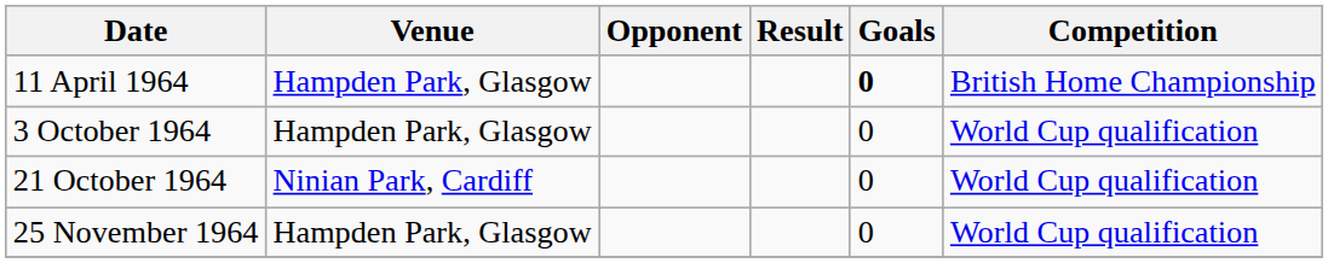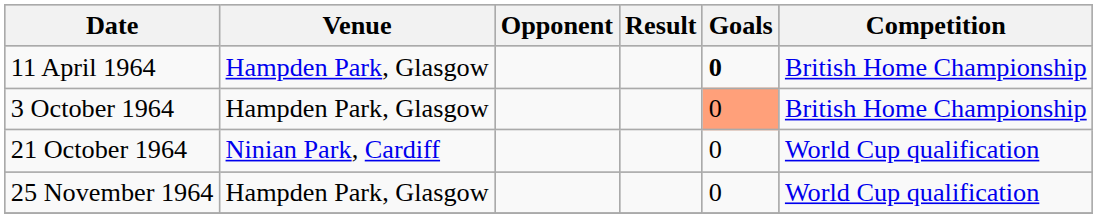3 October 1964 | Goals: no background -> lightsalmon background
3 October 1964 | Competition: World Cup qualification -> British Home Championship
